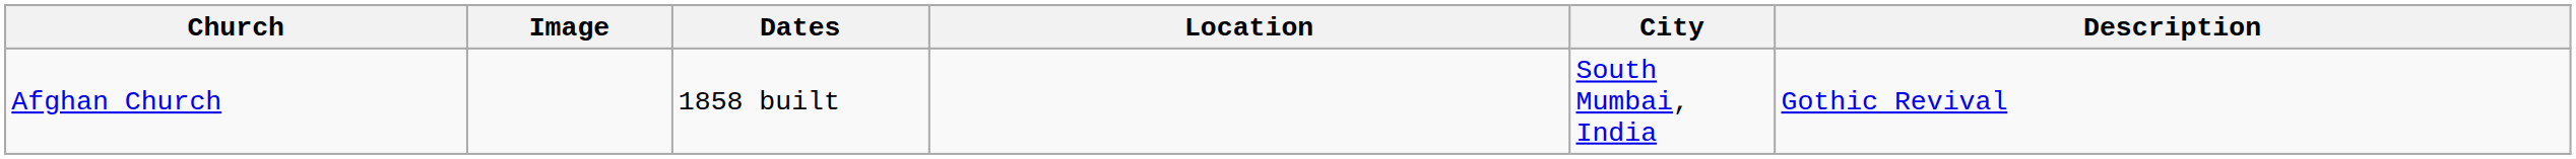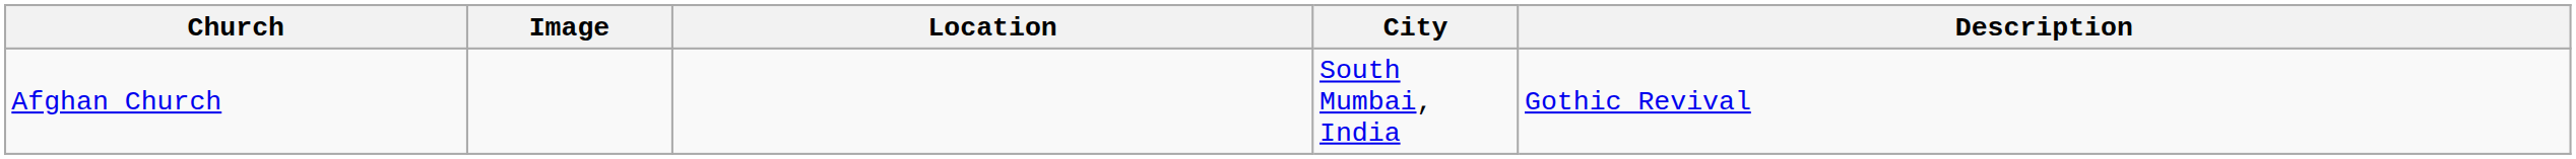- column: Dates | 1858 built
